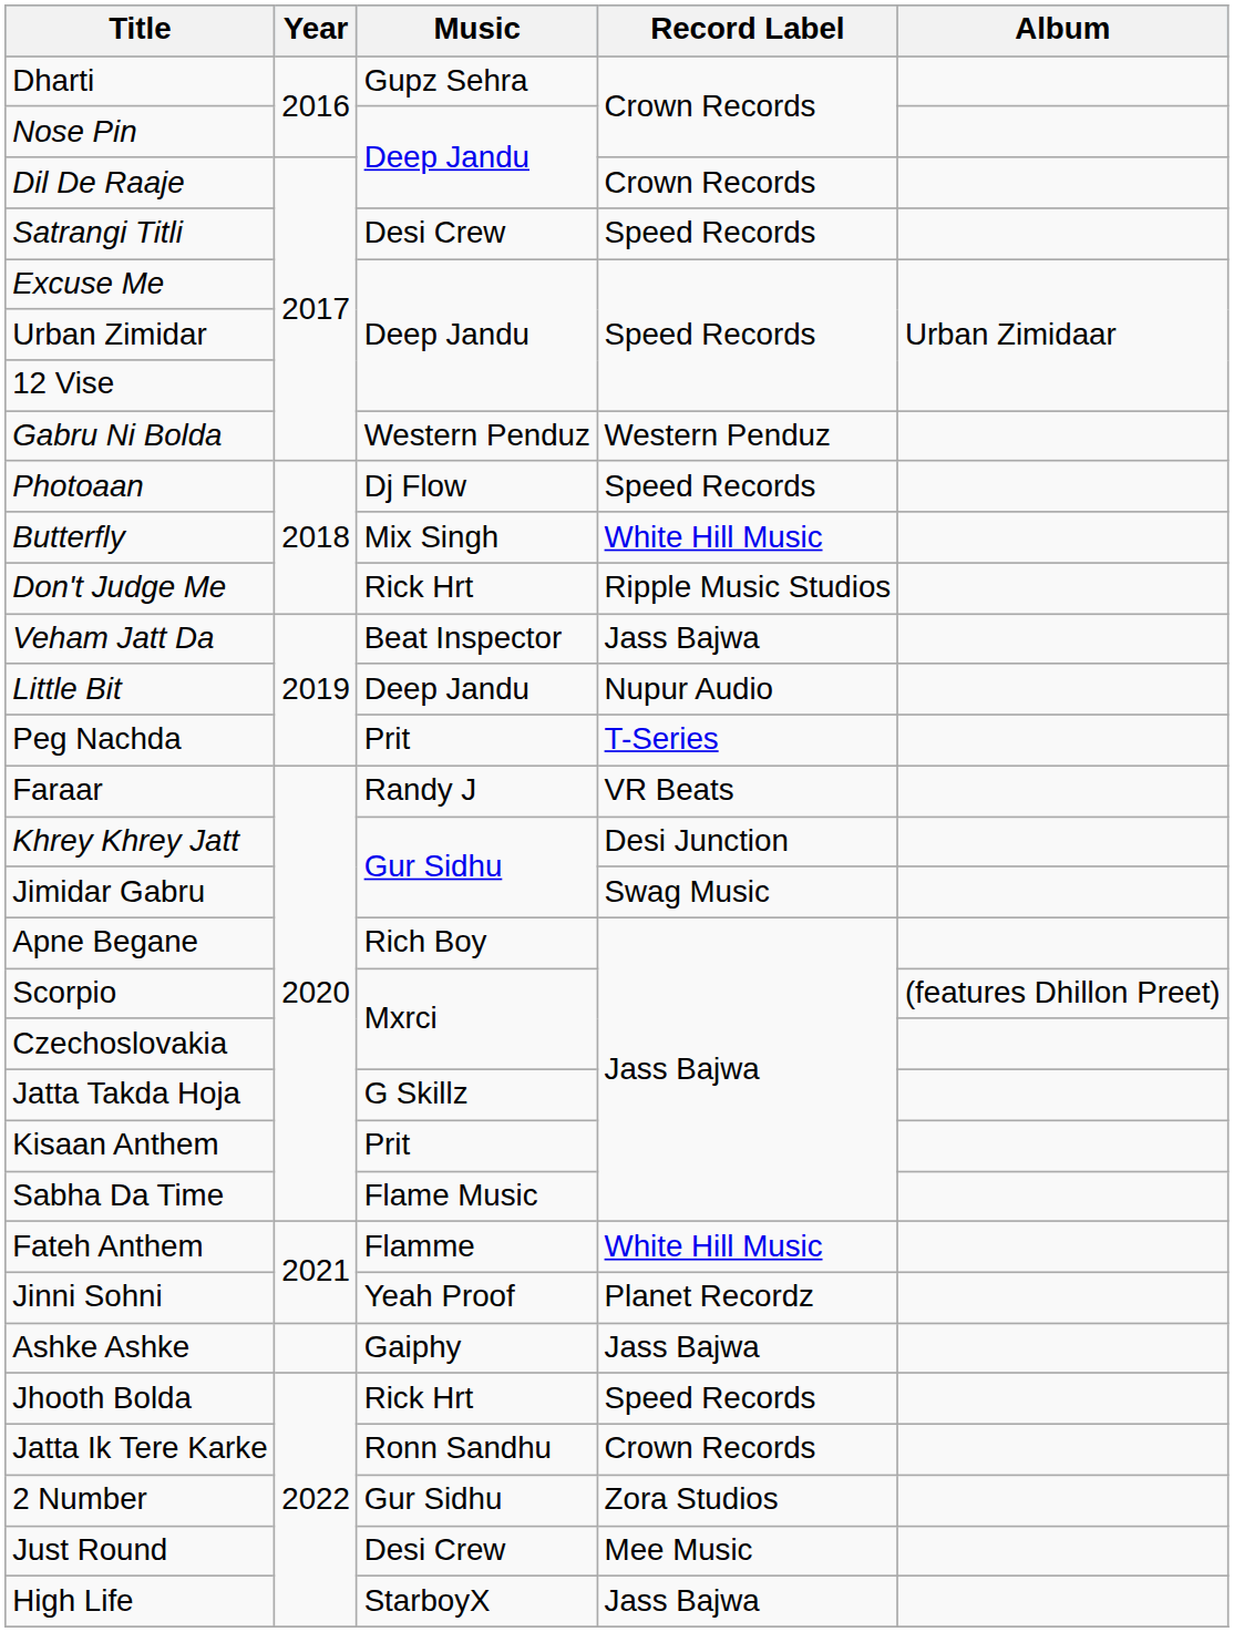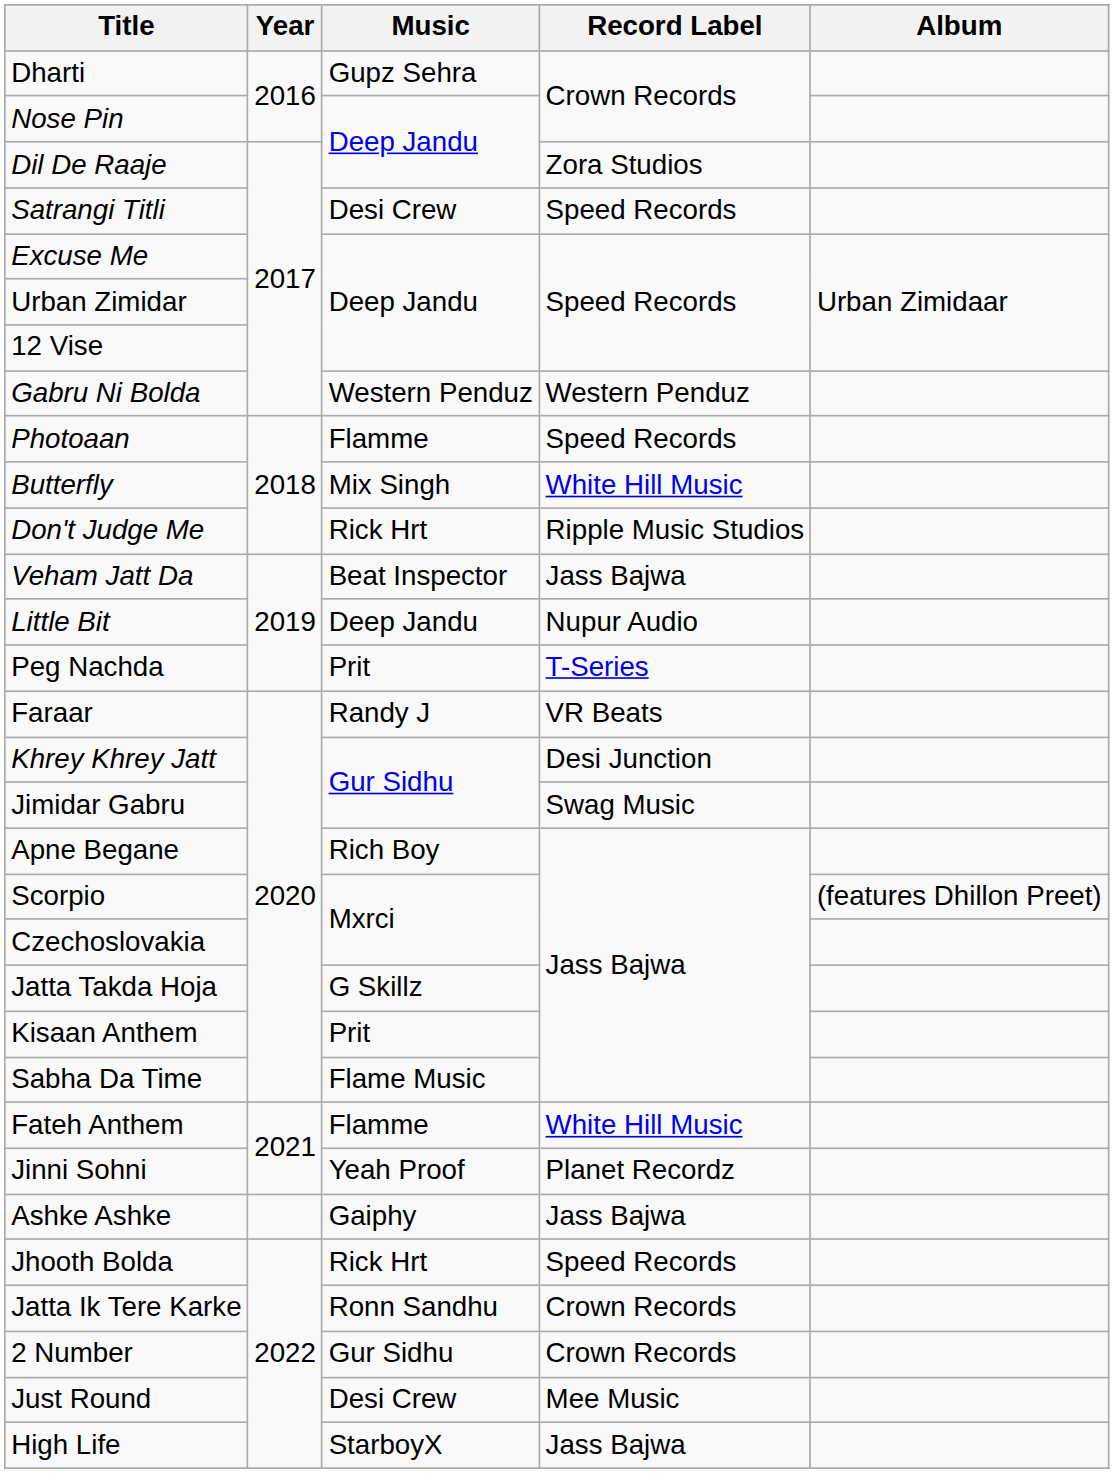Dil De Raaje | Record Label: Crown Records -> Zora Studios
Photoaan | Music: Dj Flow -> Flamme
2 Number | Record Label: Zora Studios -> Crown Records
